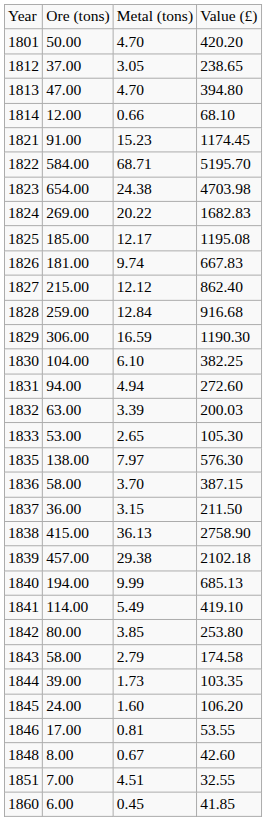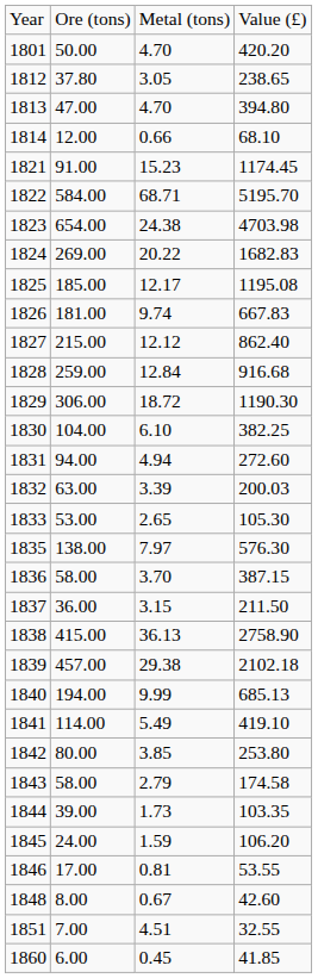1812 | column 2: 37.00 -> 37.80
1829 | column 3: 16.59 -> 18.72
1845 | column 3: 1.60 -> 1.59
